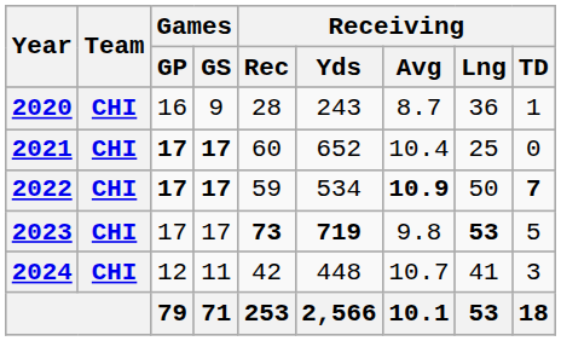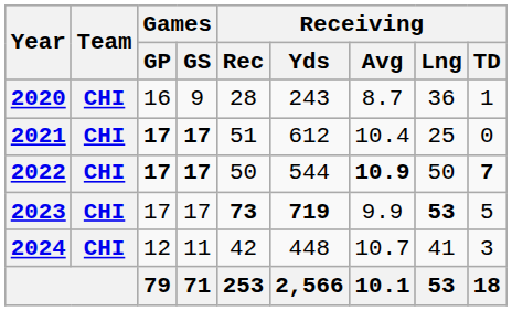2021 | Receiving / Rec: 60 -> 51
2021 | Receiving / Yds: 652 -> 612
2022 | Receiving / Rec: 59 -> 50
2022 | Receiving / Yds: 534 -> 544
2023 | Receiving / Avg: 9.8 -> 9.9
